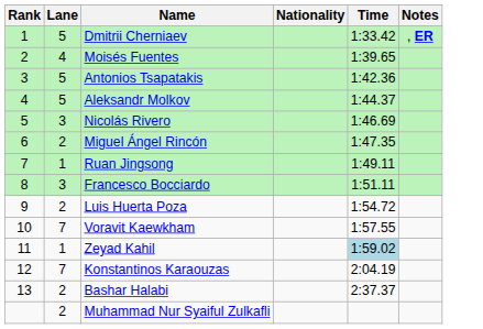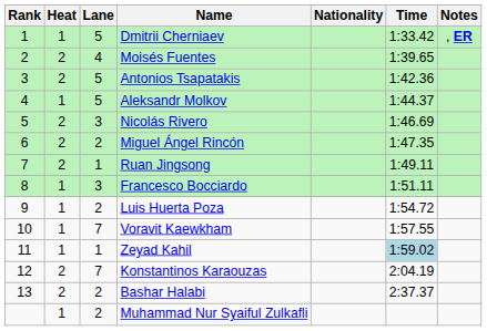+ column: Heat | 1 | 2 | 2 | 1 | 2 | 2 | 2 | 1 | 1 | 1 | 1 | 2 | 2 | 1
